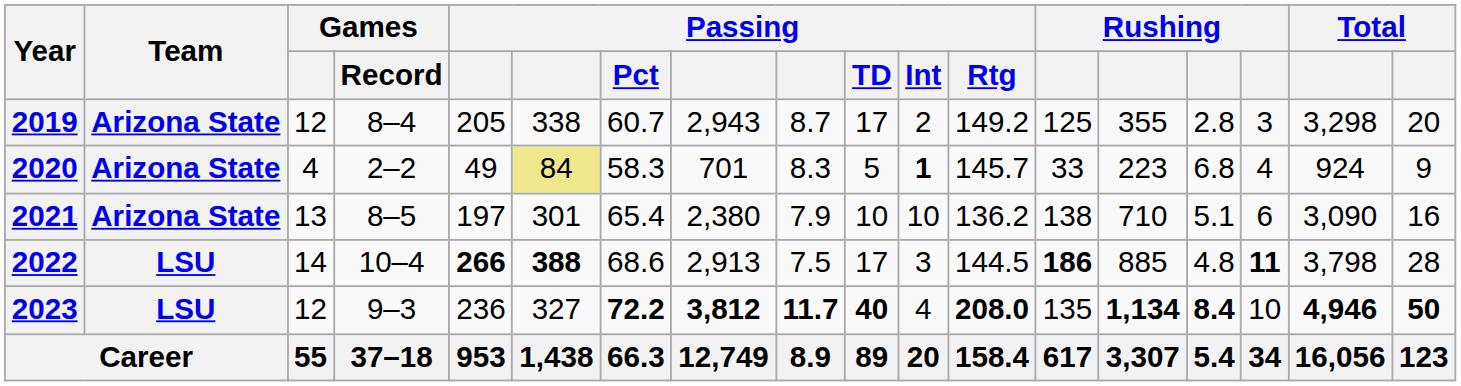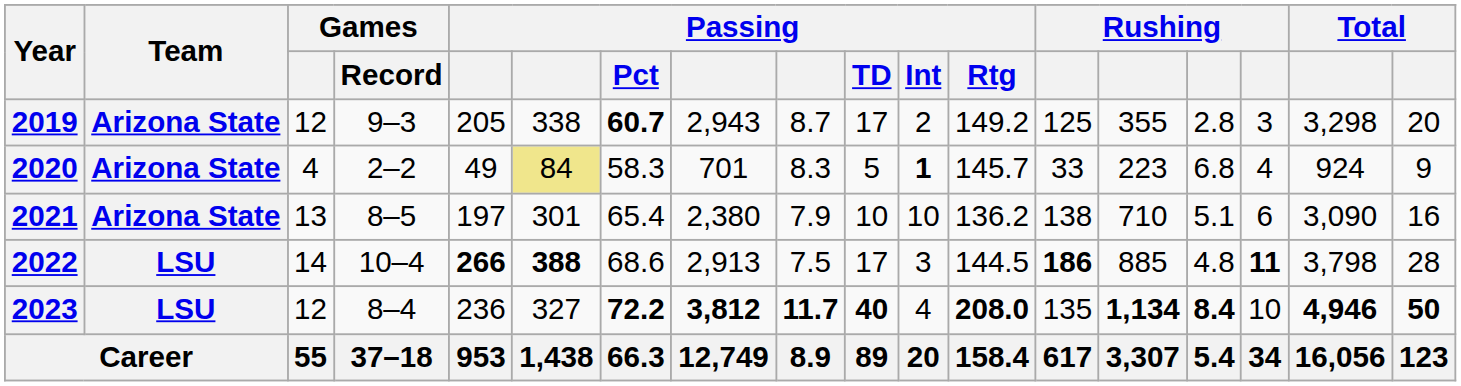2019 | Games / Record: 8–4 -> 9–3
2019 | Passing / Pct: normal -> bold
2023 | Games / Record: 9–3 -> 8–4
